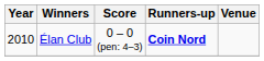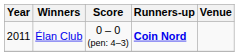Élan Club | Year: 2010 -> 2011
